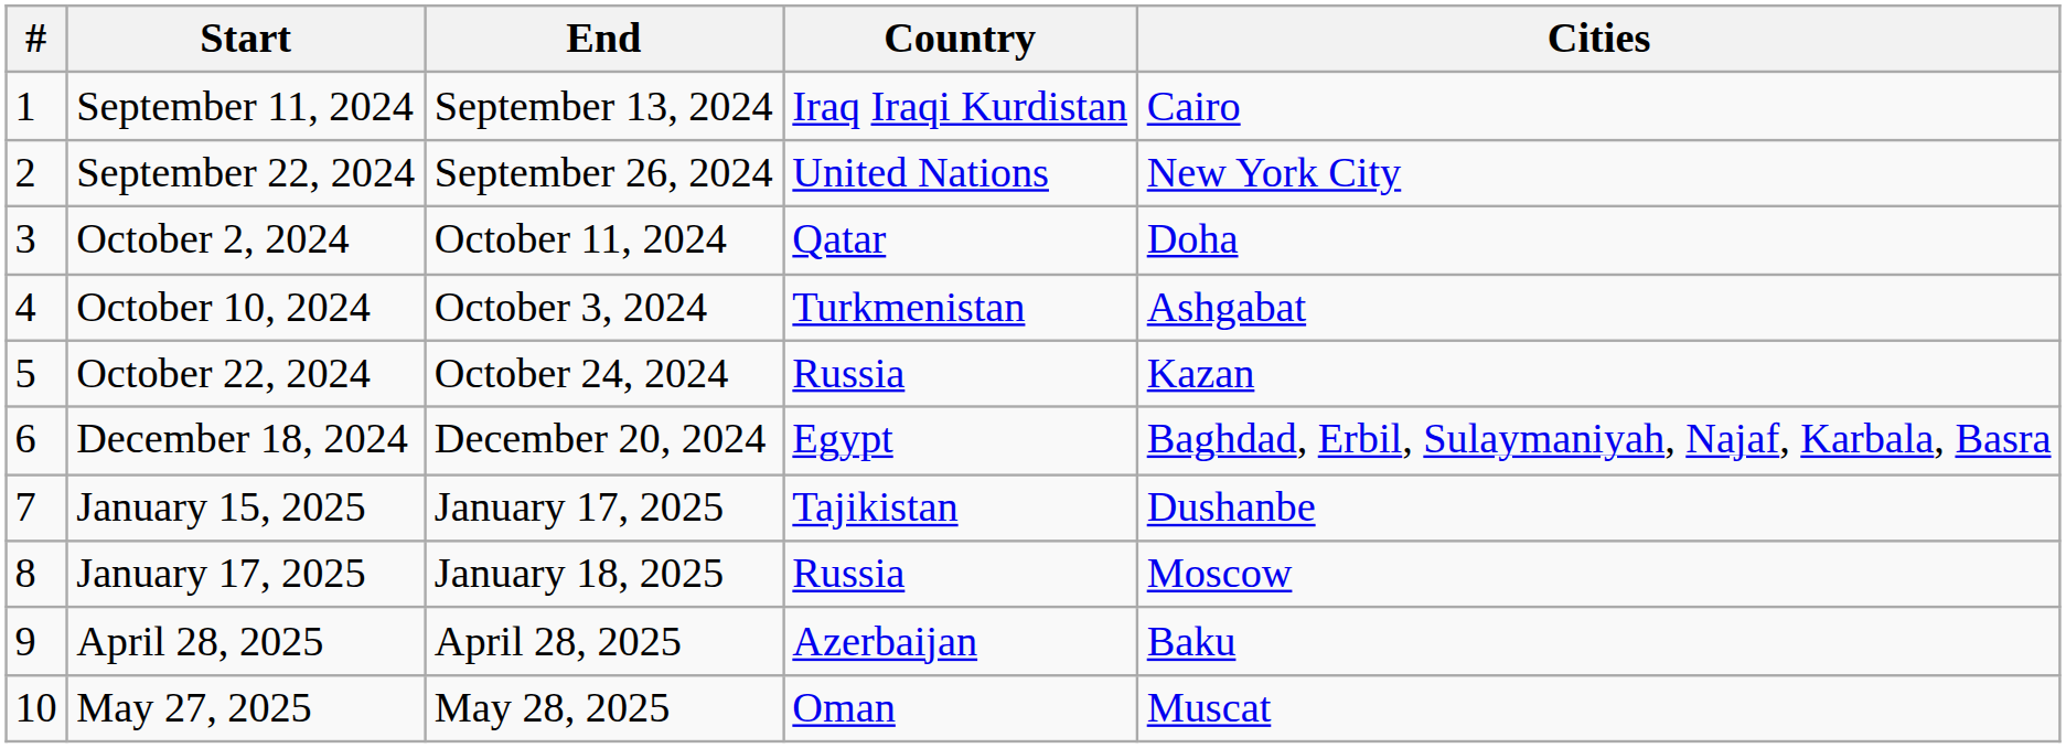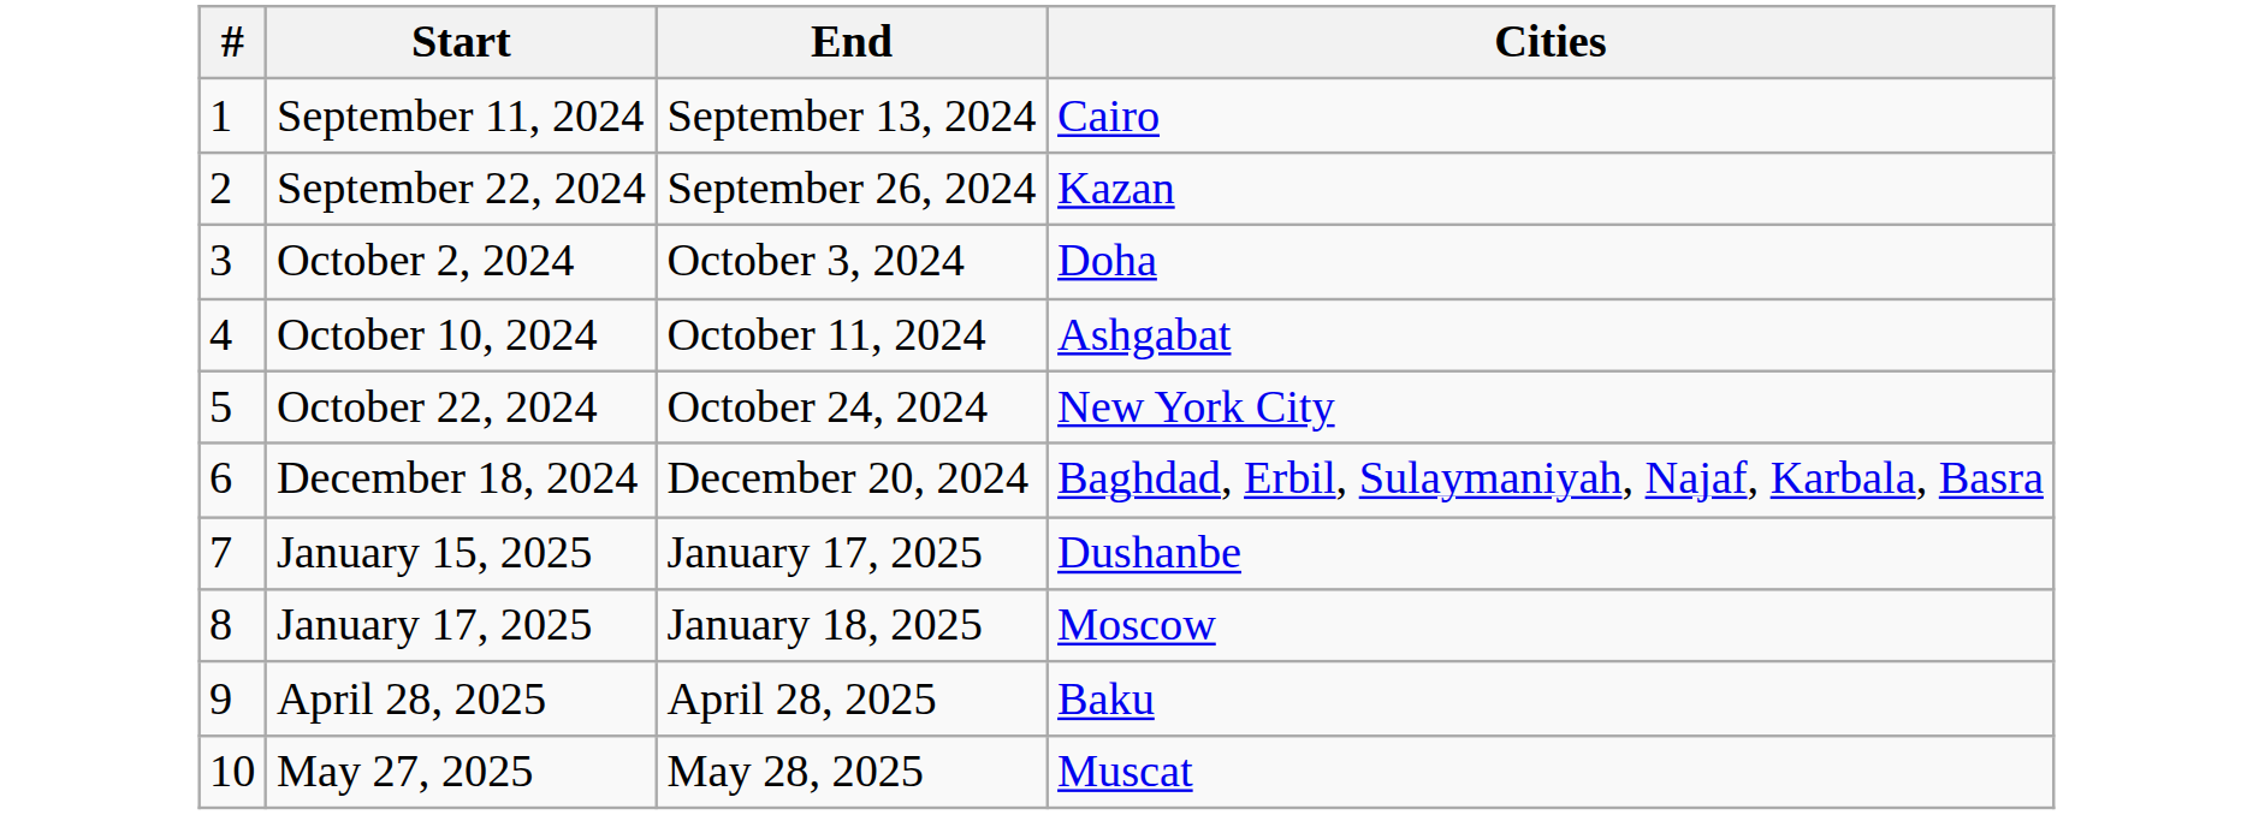- column: Country | Iraq Iraqi Kurdistan | United Nations | Qatar | Turkmenistan | Russia | Egypt | Tajikistan | Russia | Azerbaijan | Oman
September 22, 2024 | Cities: New York City -> Kazan
October 2, 2024 | End: October 11, 2024 -> October 3, 2024
October 10, 2024 | End: October 3, 2024 -> October 11, 2024
October 22, 2024 | Cities: Kazan -> New York City
